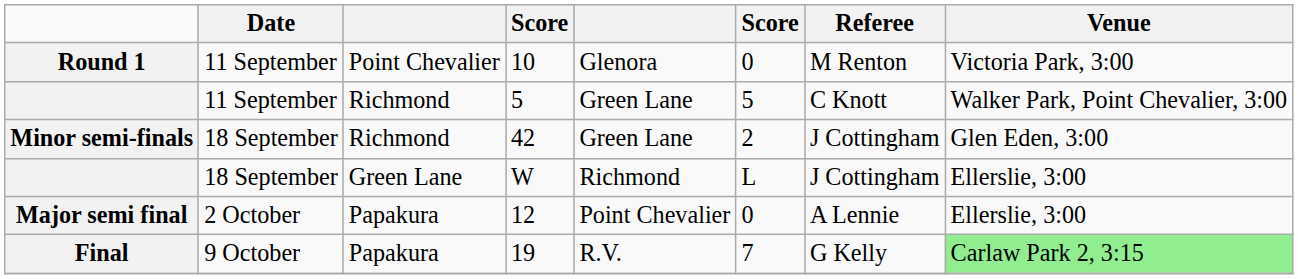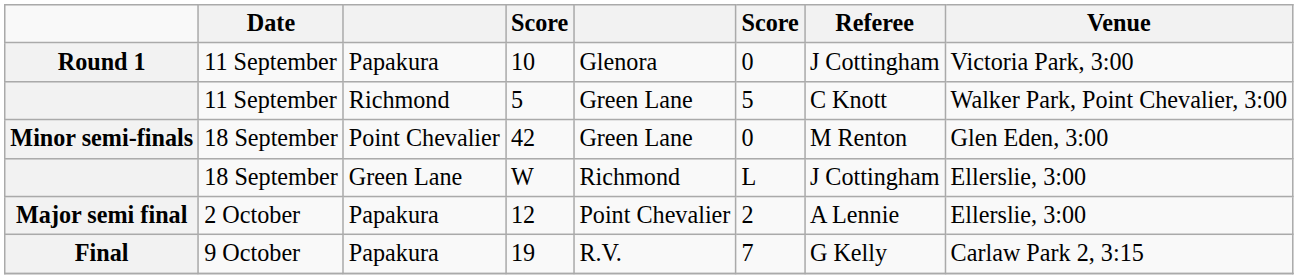10 | column 3: Point Chevalier -> Papakura
10 | Referee: M Renton -> J Cottingham
42 | column 3: Richmond -> Point Chevalier
42 | column 6: 2 -> 0
42 | Referee: J Cottingham -> M Renton
12 | column 6: 0 -> 2
19 | Venue: lightgreen background -> no background
